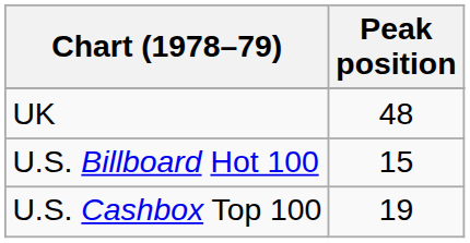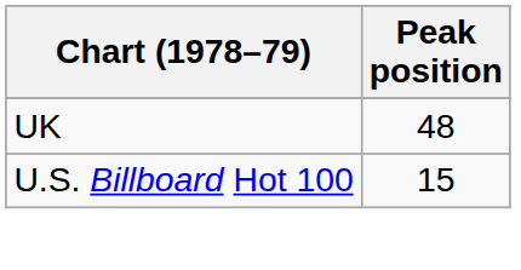- row: U.S. Cashbox Top 100 | 19
